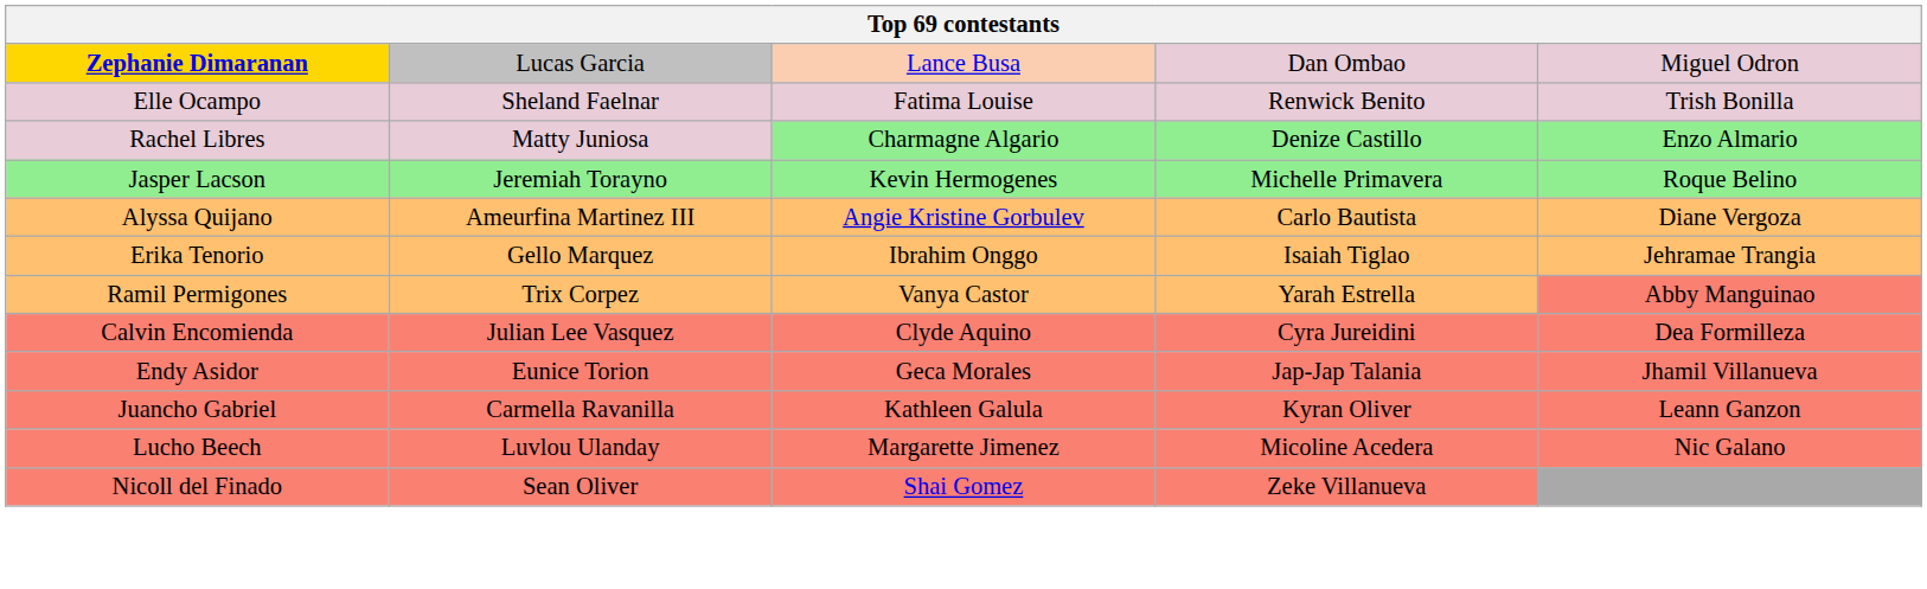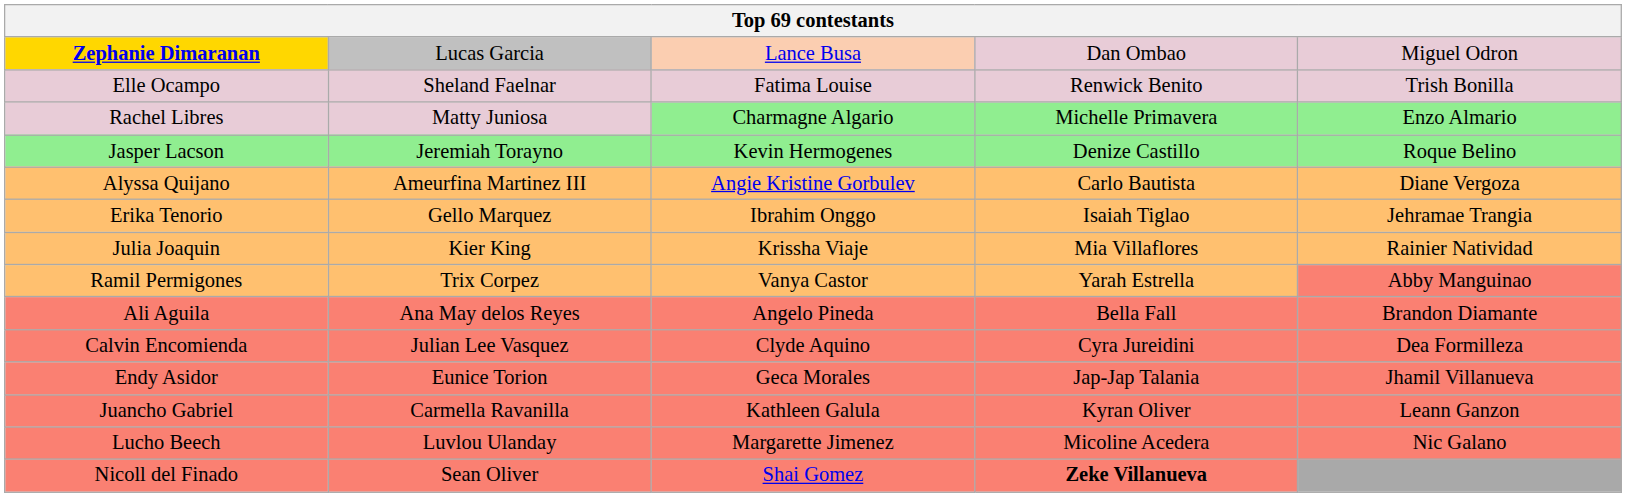Rachel Libres | column 4: Denize Castillo -> Michelle Primavera
Jasper Lacson | column 4: Michelle Primavera -> Denize Castillo
+ row: Julia Joaquin | Kier King | Krissha Viaje | Mia Villaflores | Rainier Natividad
+ row: Ali Aguila | Ana May delos Reyes | Angelo Pineda | Bella Fall | Brandon Diamante
Nicoll del Finado | column 4: normal -> bold
